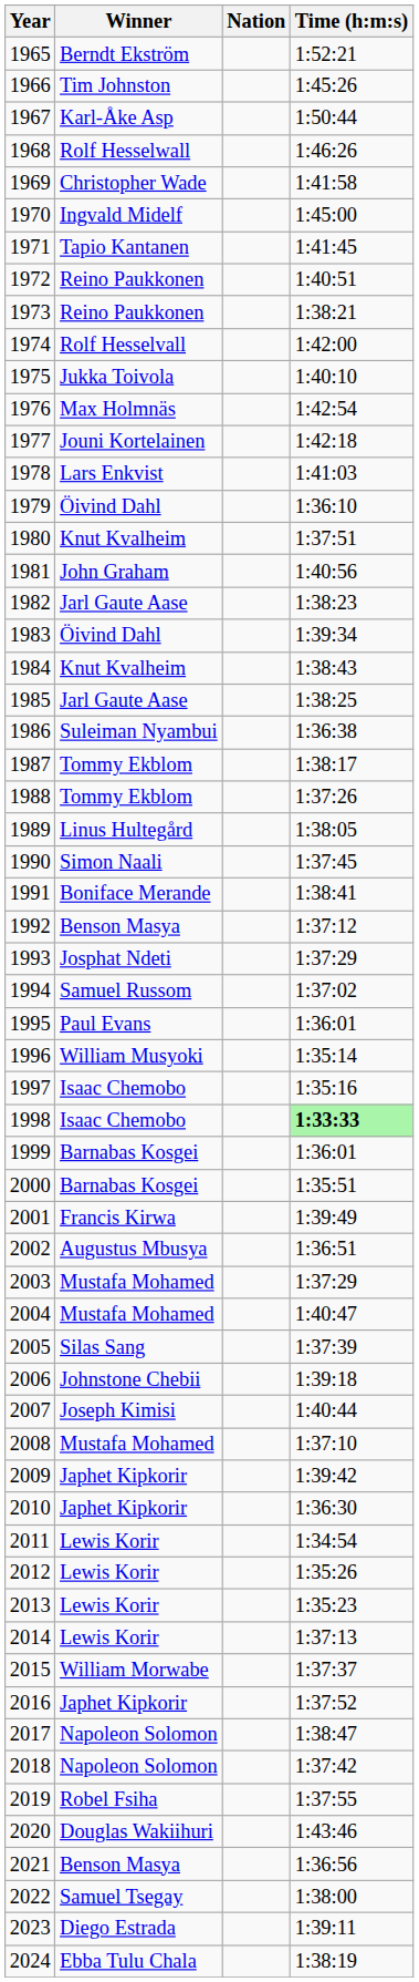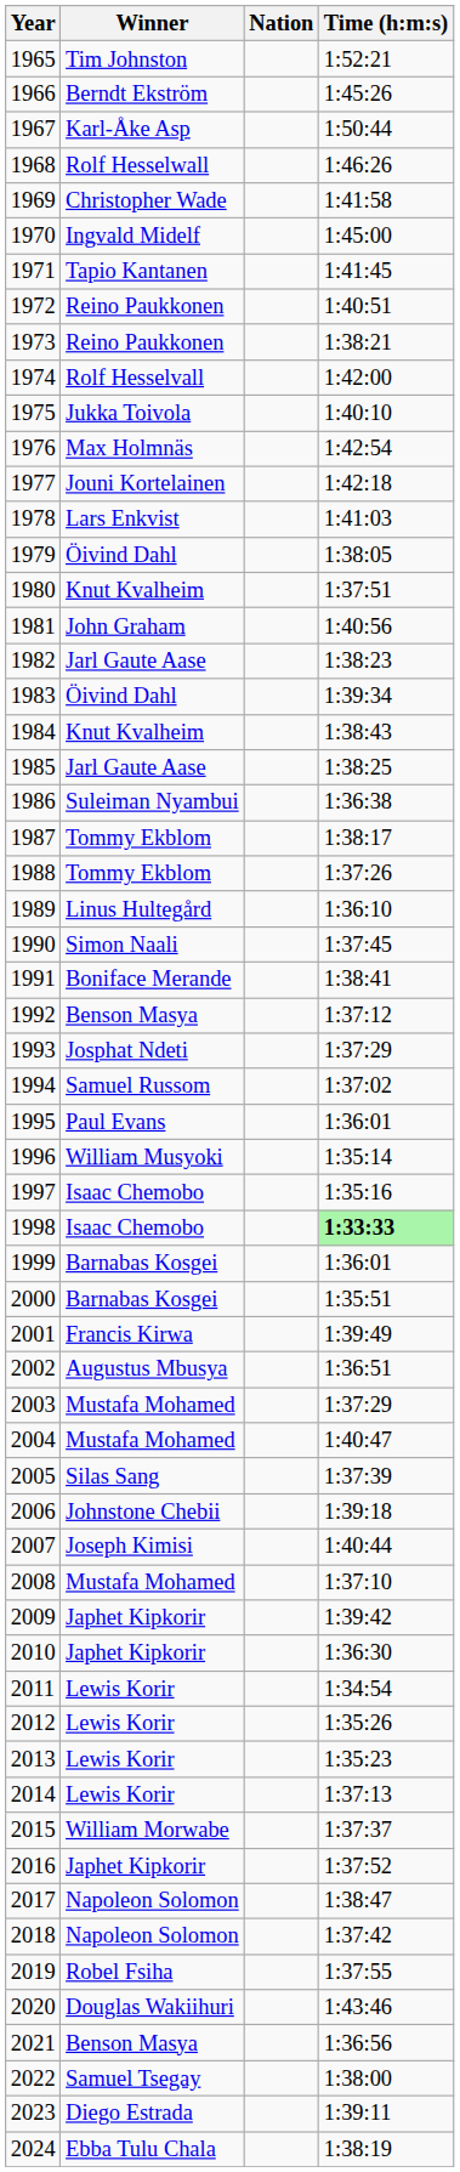1965 | Winner: Berndt Ekström -> Tim Johnston
1966 | Winner: Tim Johnston -> Berndt Ekström
1979 | Time (h:m:s): 1:36:10 -> 1:38:05
1989 | Time (h:m:s): 1:38:05 -> 1:36:10
